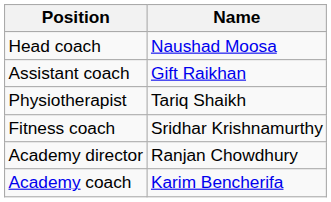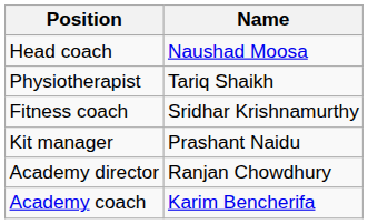- row: Assistant coach | Gift Raikhan
+ row: Kit manager | Prashant Naidu
